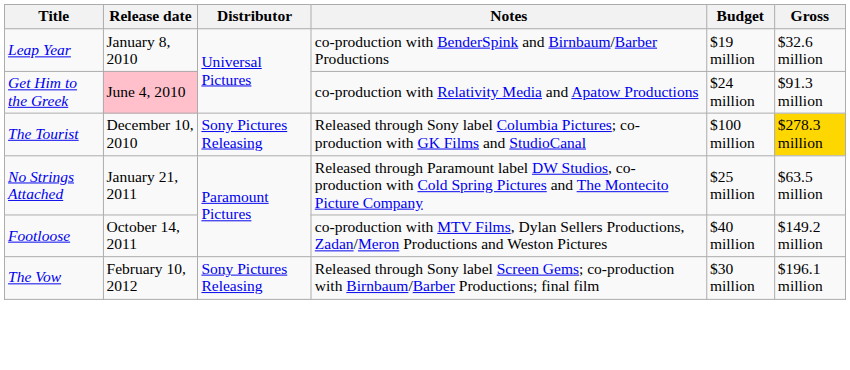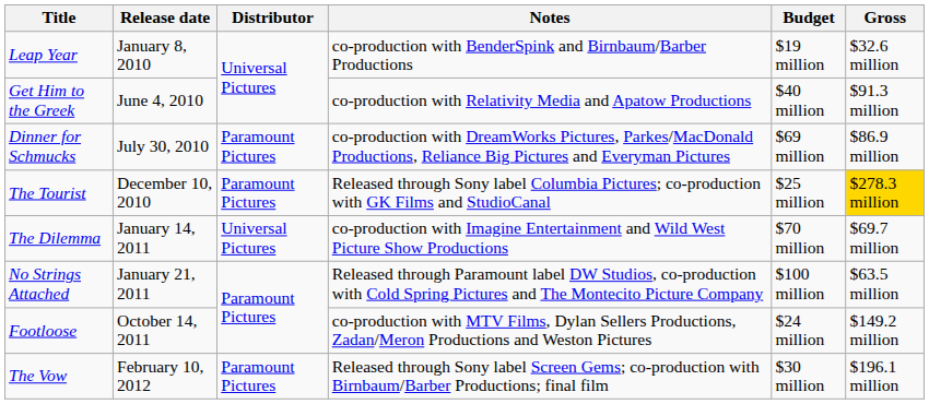Get Him to the Greek | Release date: pink background -> no background
Get Him to the Greek | Budget: $24 million -> $40 million
+ row: Dinner for Schmucks | July 30, 2010 | Paramount Pictures | co-production with DreamWorks Pictures, Parkes/MacDonald Productions, Reliance Big Pictures and Everyman Pictures | $69 million | $86.9 million
The Tourist | Distributor: Sony Pictures Releasing -> Paramount Pictures
The Tourist | Budget: $100 million -> $25 million
+ row: The Dilemma | January 14, 2011 | Universal Pictures | co-production with Imagine Entertainment and Wild West Picture Show Productions | $70 million | $69.7 million
No Strings Attached | Budget: $25 million -> $100 million
Footloose | Budget: $40 million -> $24 million
The Vow | Distributor: Sony Pictures Releasing -> Paramount Pictures
